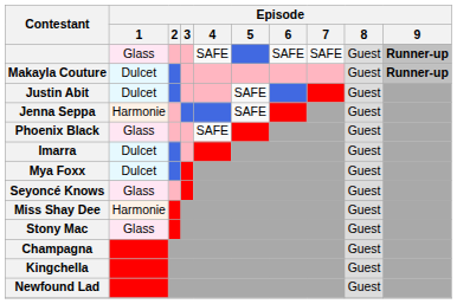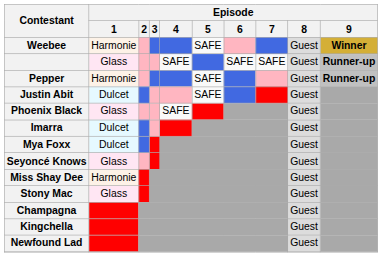+ row: Weebee | Harmonie | SAFE | Guest | Winner
- row: Makayla Couture | Dulcet | Guest | Runner-up
+ row: Pepper | Harmonie | SAFE | Guest | Runner-up
- row: Jenna Seppa | Harmonie | SAFE | Guest
